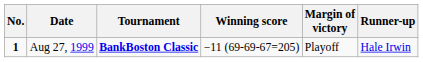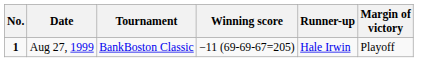columns swapped: Margin of victory <-> Runner-up
Aug 27, 1999 | Tournament: bold -> normal
